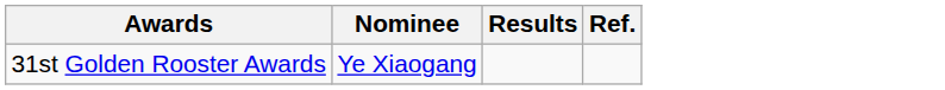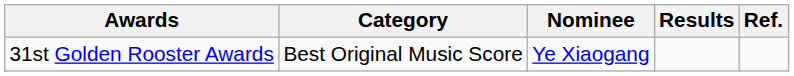+ column: Category | Best Original Music Score
